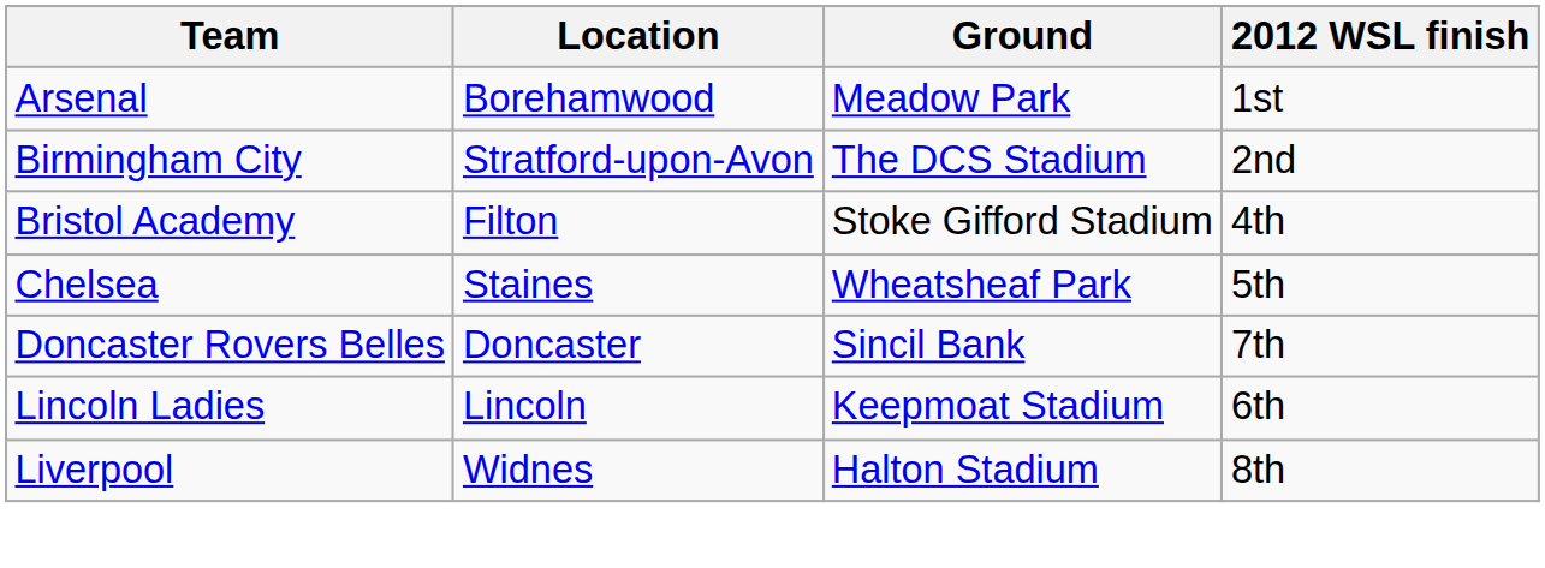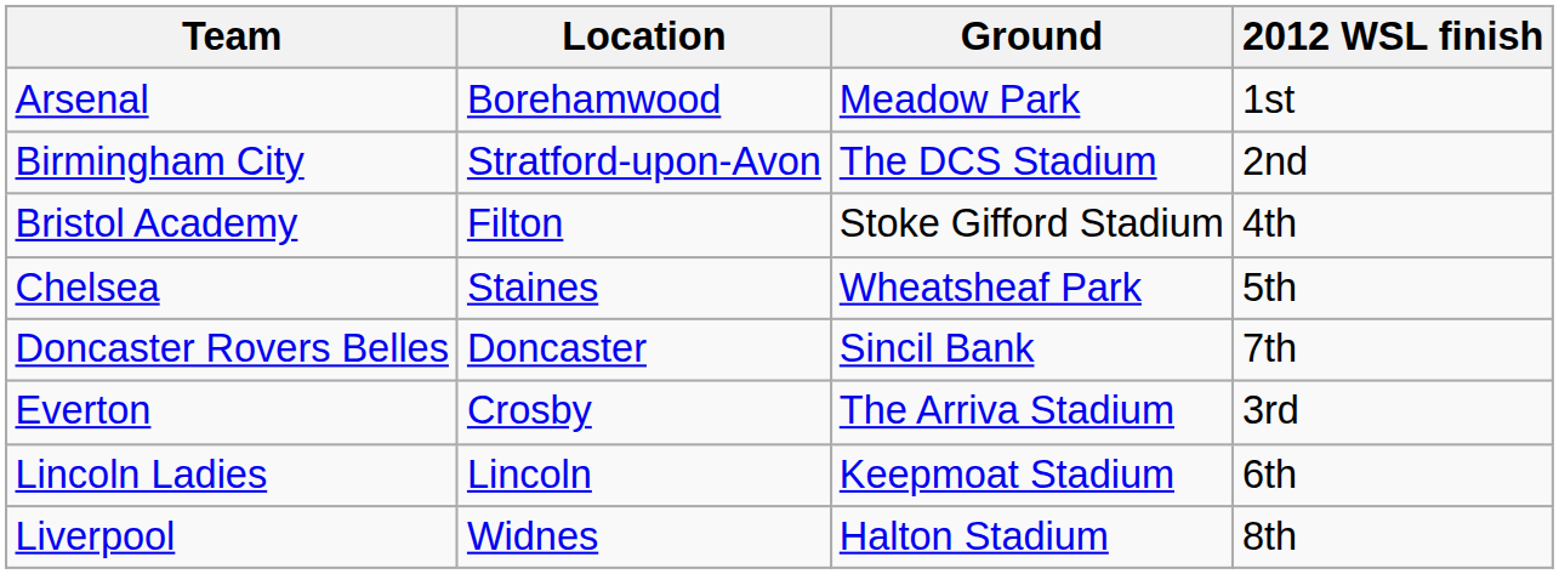+ row: Everton | Crosby | The Arriva Stadium | 3rd
